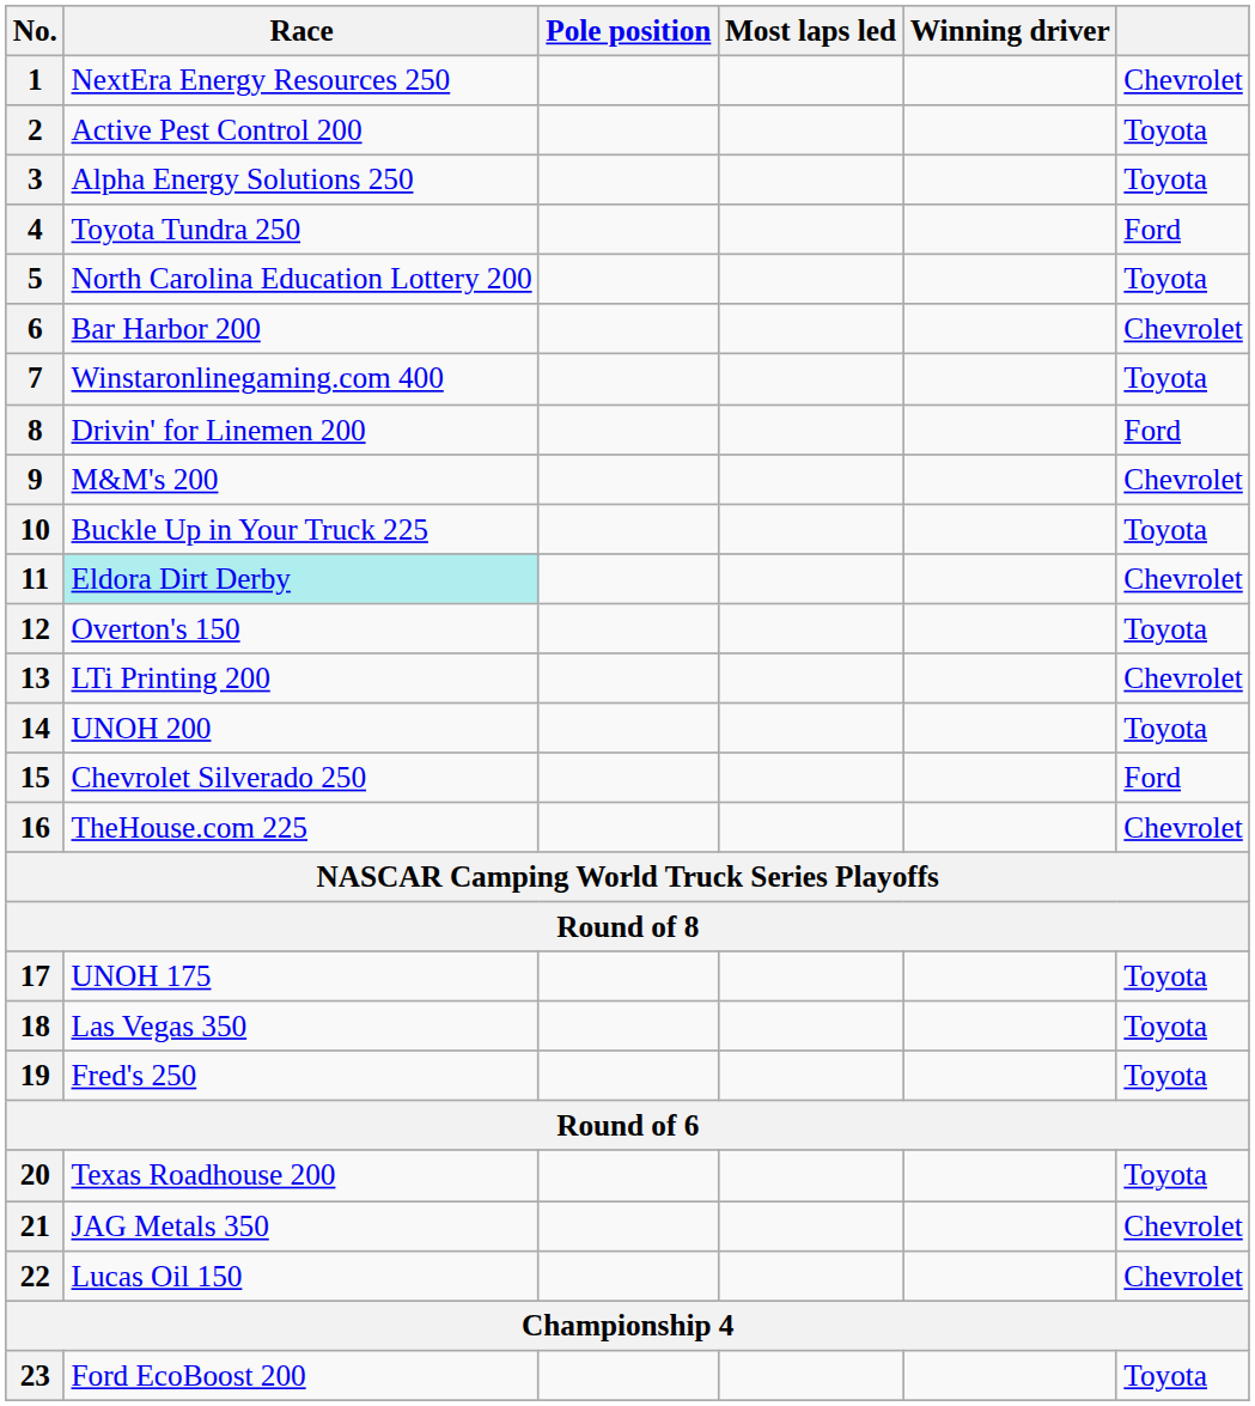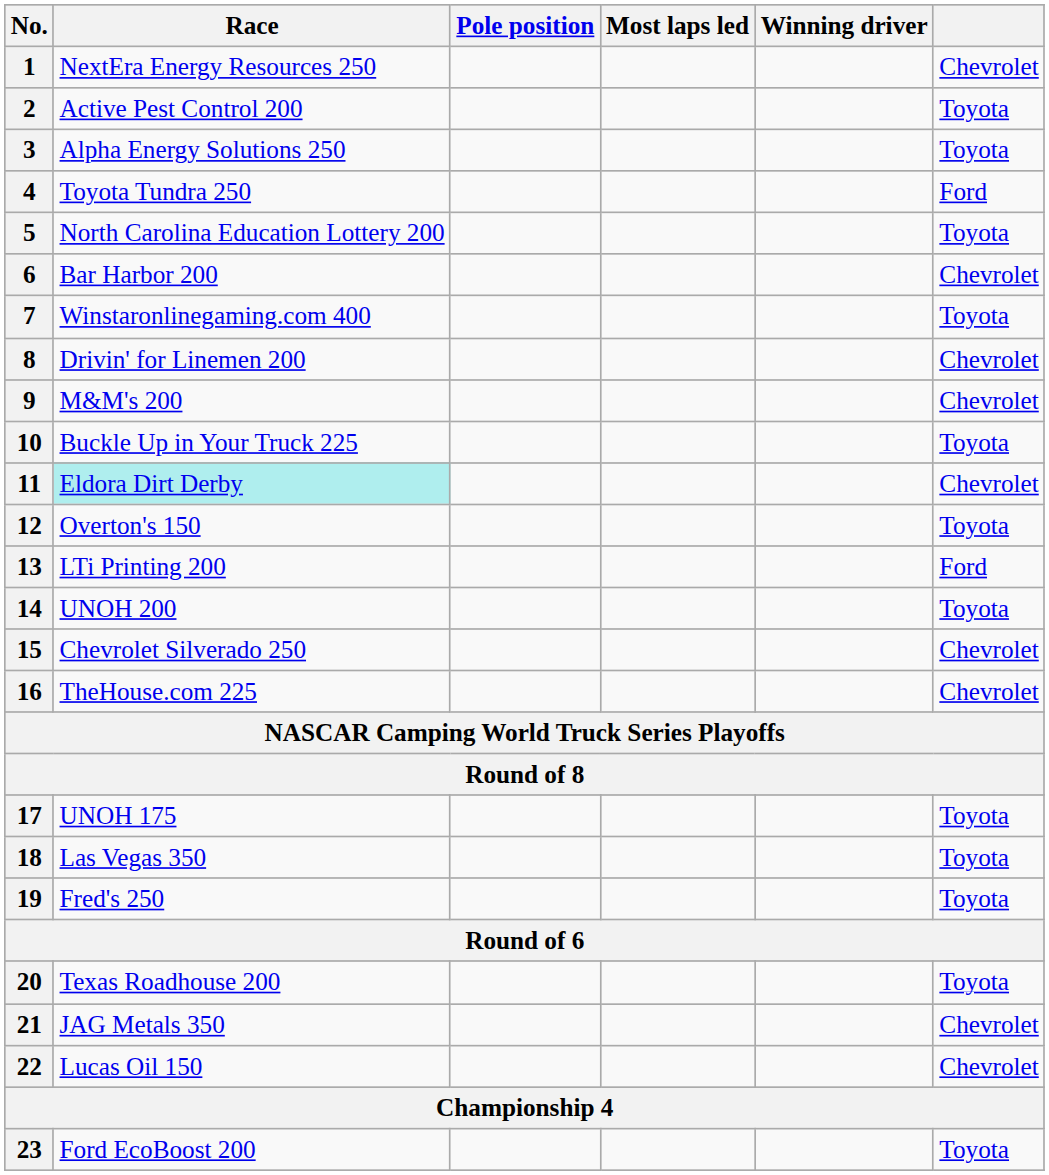8 | column 6: Ford -> Chevrolet
13 | column 6: Chevrolet -> Ford
15 | column 6: Ford -> Chevrolet
